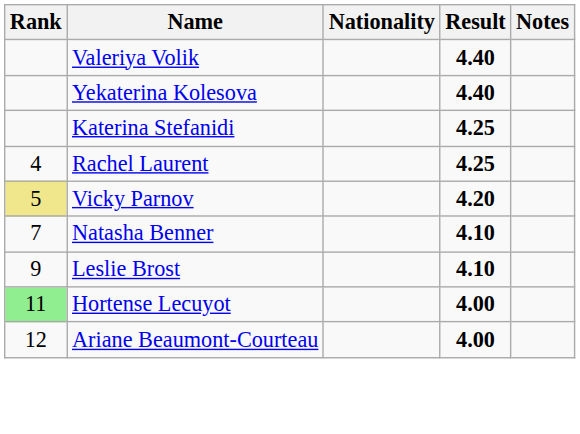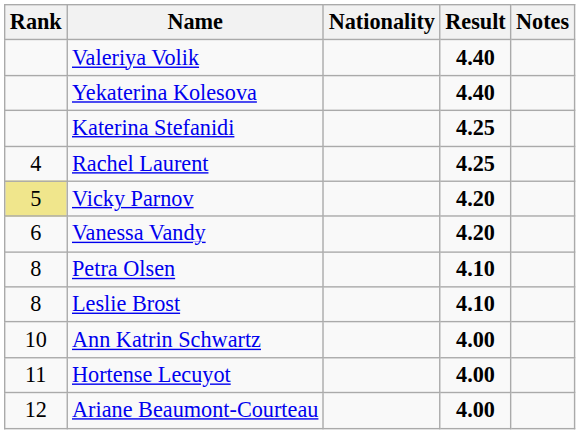+ row: 6 | Vanessa Vandy | 4.20
- row: 7 | Natasha Benner | 4.10
+ row: 8 | Petra Olsen | 4.10
Leslie Brost | Rank: 9 -> 8
+ row: 10 | Ann Katrin Schwartz | 4.00
Hortense Lecuyot | Rank: lightgreen background -> no background
